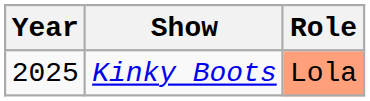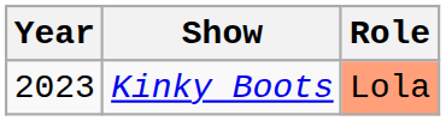Kinky Boots | Year: 2025 -> 2023
